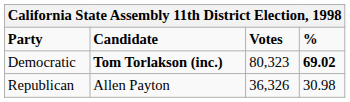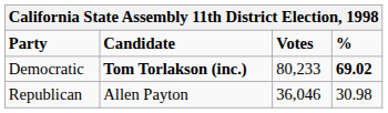Democratic | Votes: 80,323 -> 80,233
Republican | Votes: 36,326 -> 36,046
